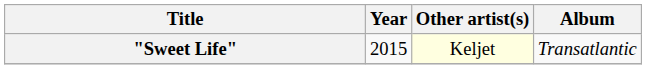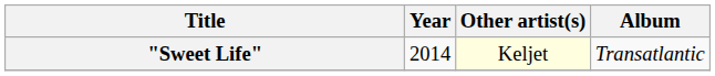"Sweet Life" | Year: 2015 -> 2014
